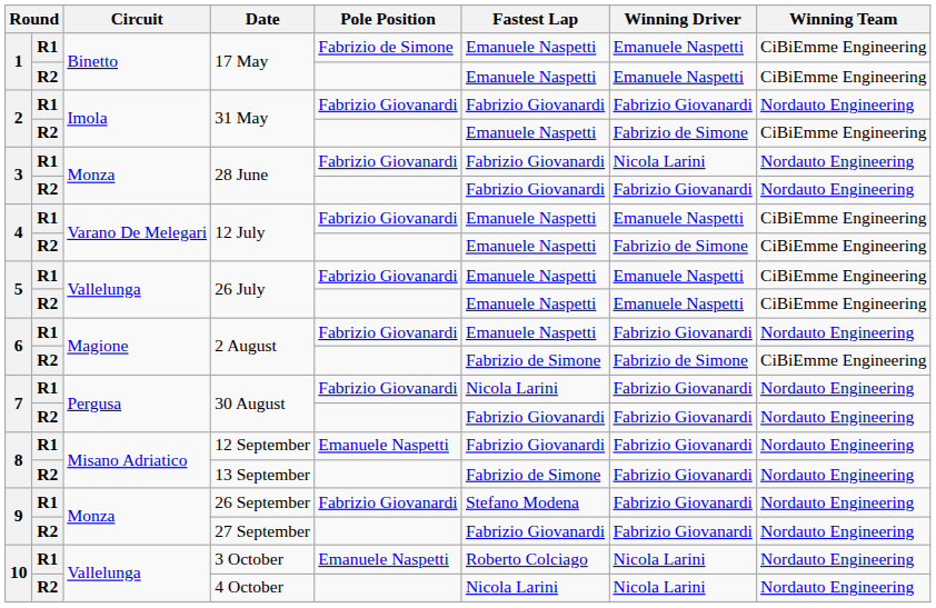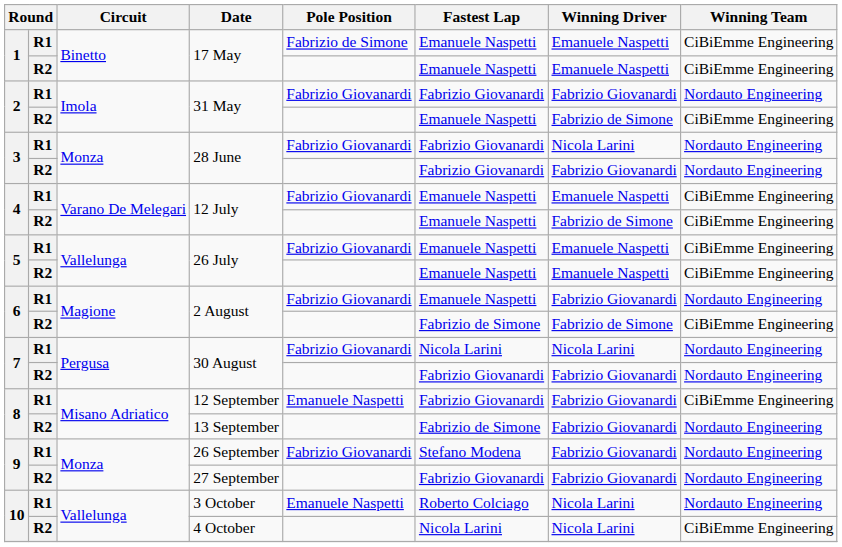R1 / 30 August | Winning Driver: Fabrizio Giovanardi -> Nicola Larini
12 September | Winning Team: Nordauto Engineering -> CiBiEmme Engineering
4 October | Winning Team: Nordauto Engineering -> CiBiEmme Engineering
